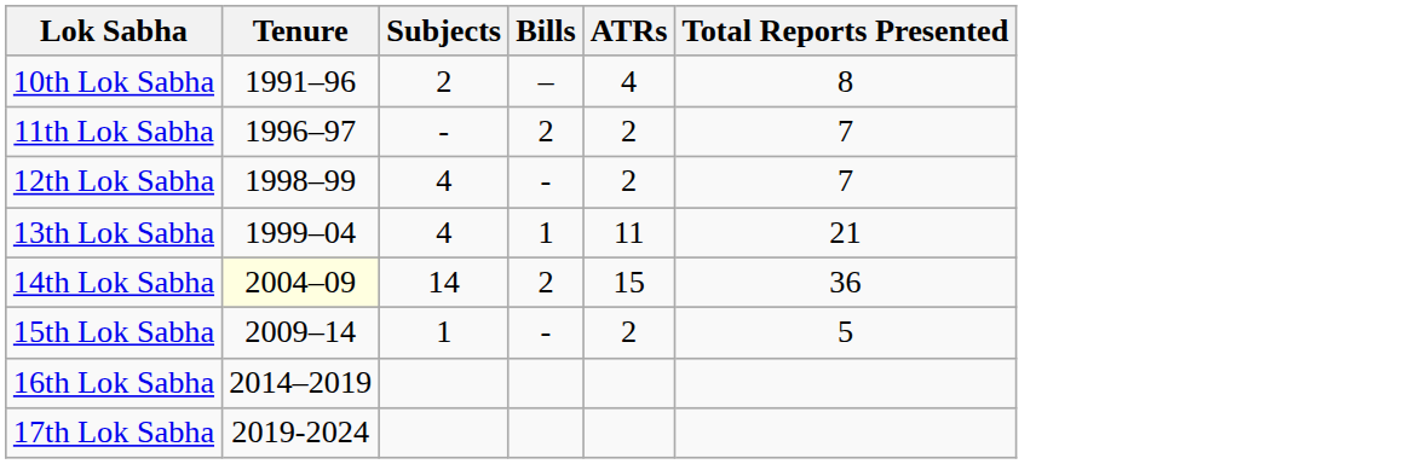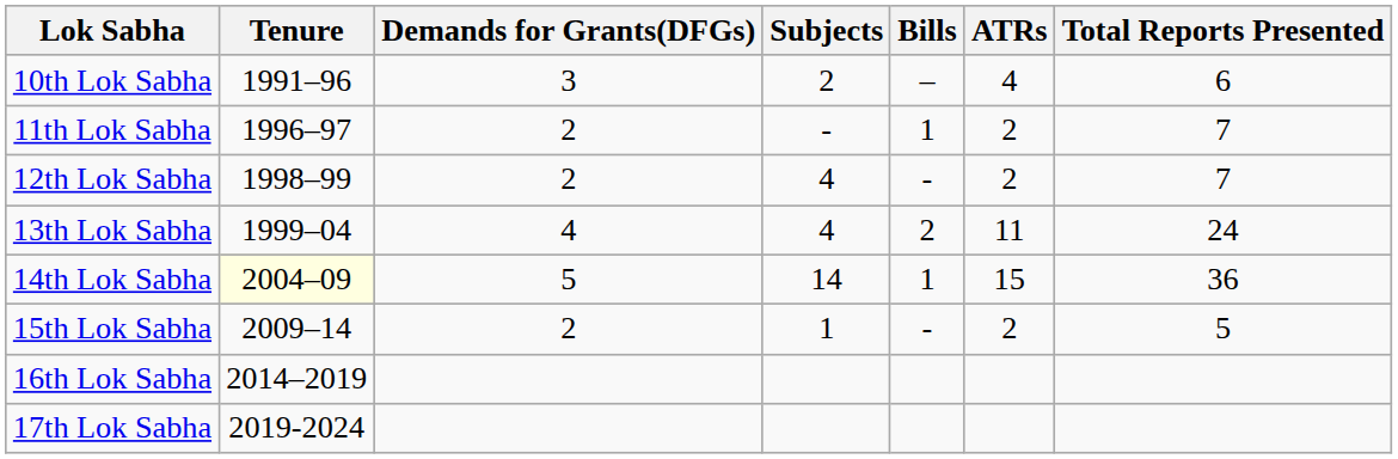+ column: Demands for Grants(DFGs) | 3 | 2 | 2 | 4 | 5 | 2
10th Lok Sabha | Total Reports Presented: 8 -> 6
11th Lok Sabha | Bills: 2 -> 1
13th Lok Sabha | Bills: 1 -> 2
13th Lok Sabha | Total Reports Presented: 21 -> 24
14th Lok Sabha | Bills: 2 -> 1
